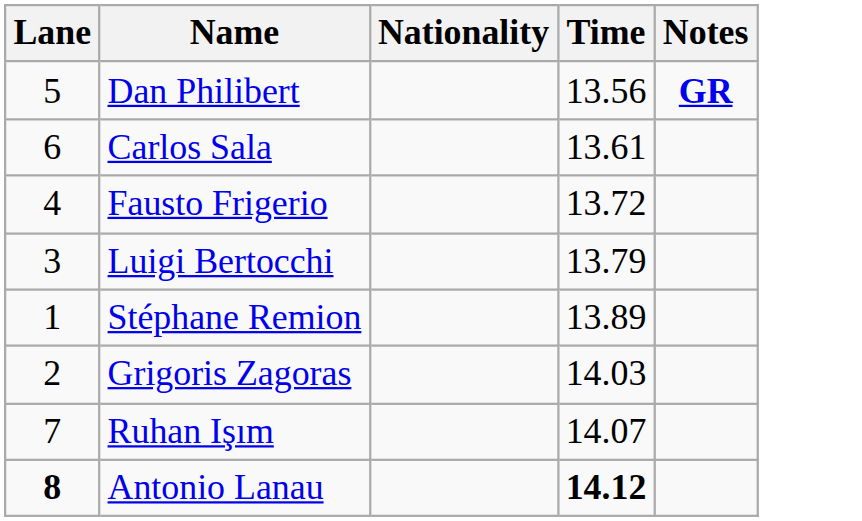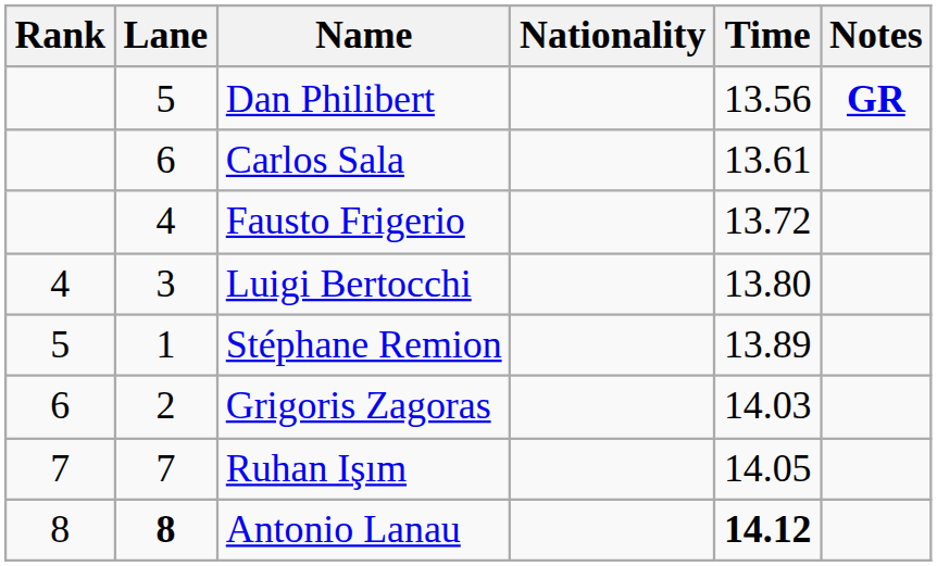+ column: Rank | 4 | 5 | 6 | 7 | 8
Luigi Bertocchi | Time: 13.79 -> 13.80
Ruhan Işım | Time: 14.07 -> 14.05
